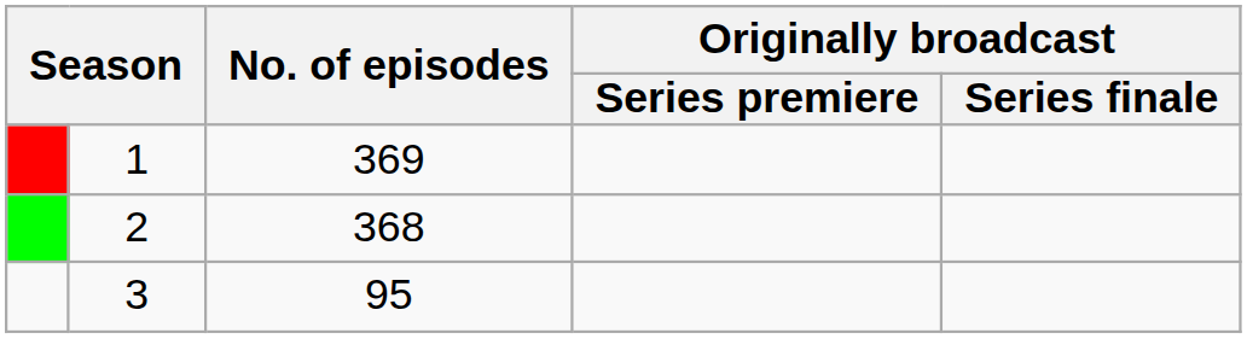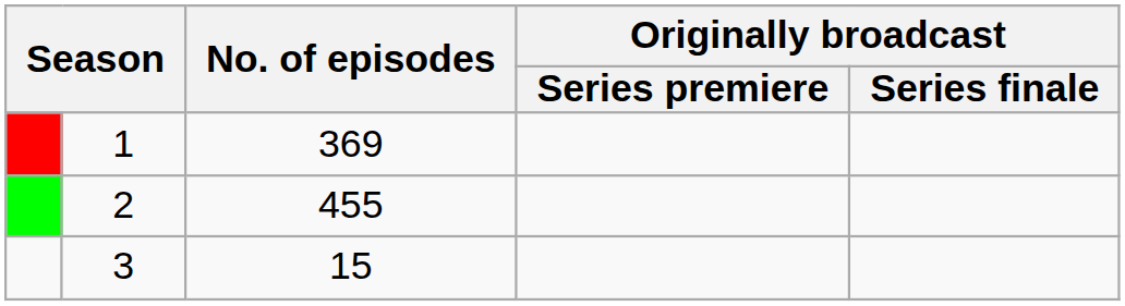2 | No. of episodes: 368 -> 455
3 | No. of episodes: 95 -> 15
